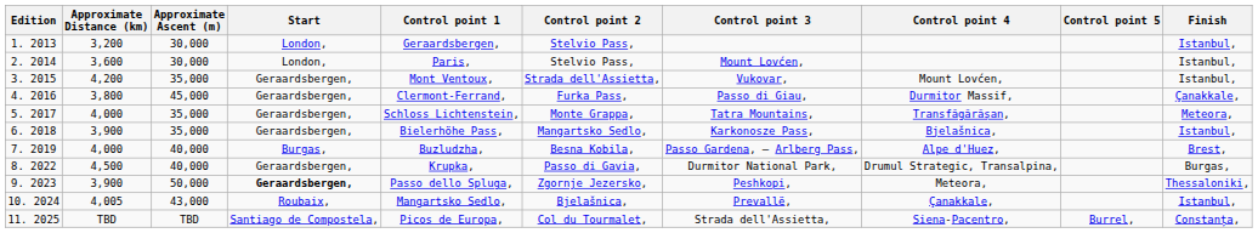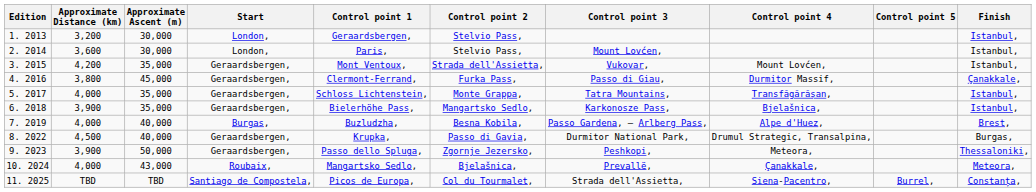5. 2017 | Finish: Meteora, -> Istanbul,
9. 2023 | Start: bold -> normal
10. 2024 | Approximate Distance (km): 4,005 -> 4,000
10. 2024 | Finish: Istanbul, -> Meteora,
